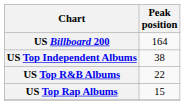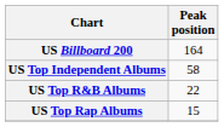US Top Independent Albums | Peak position: 38 -> 58
